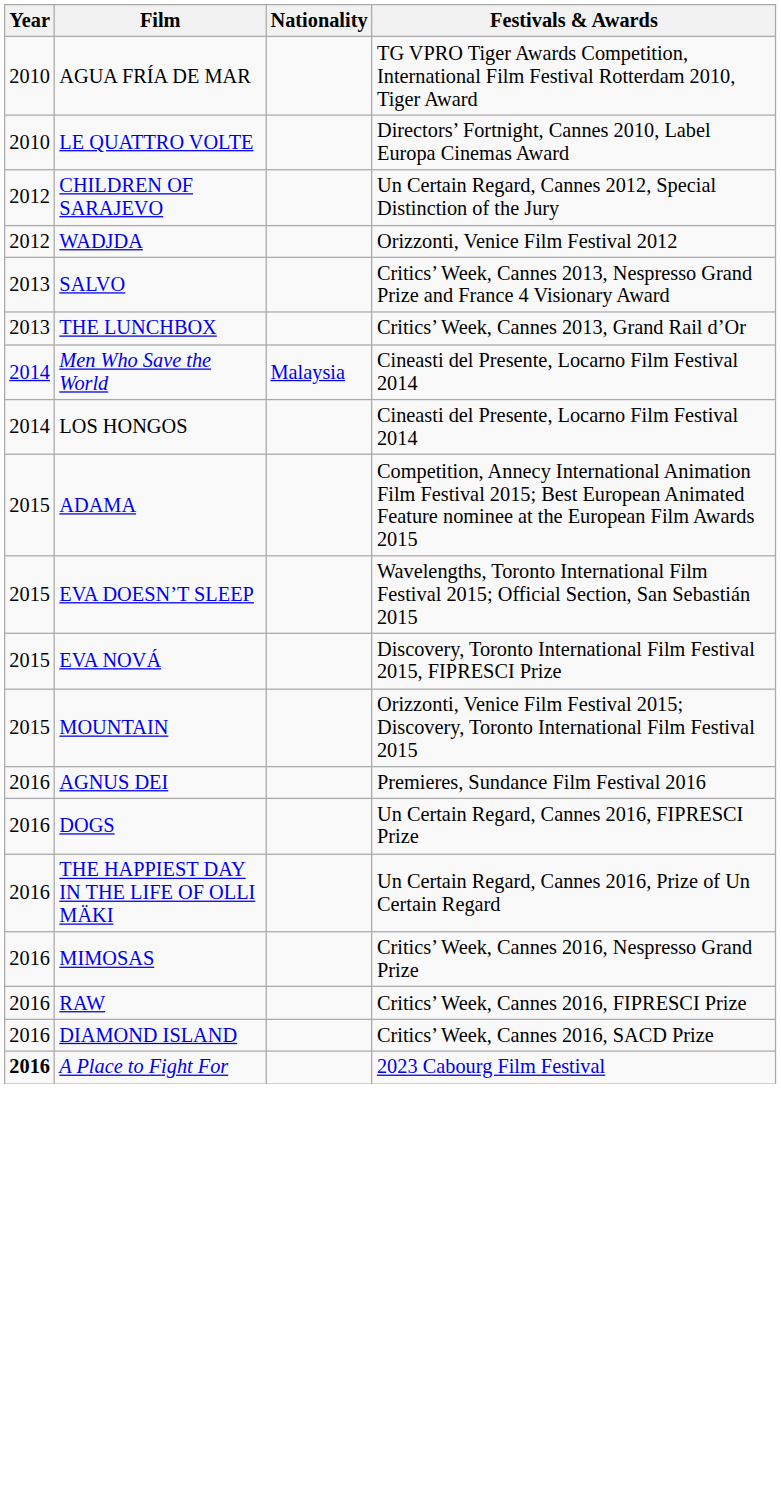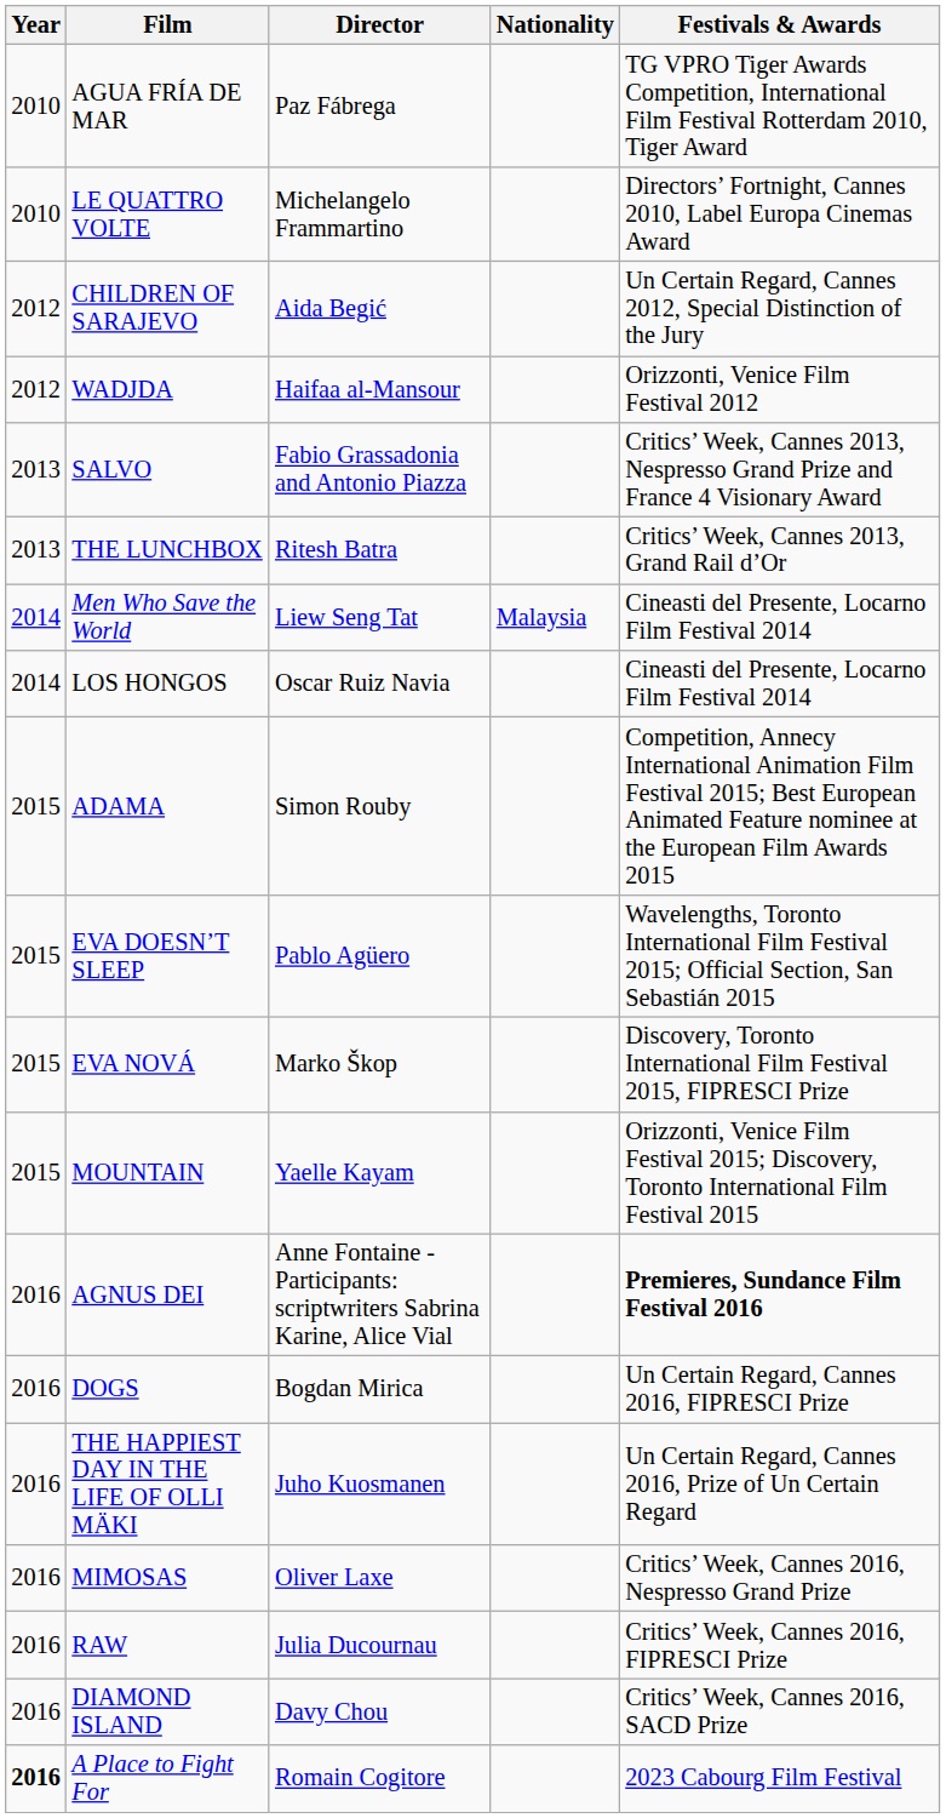+ column: Director | Paz Fábrega | Michelangelo Frammartino | Aida Begić | Haifaa al-Mansour | Fabio Grassadonia and Antonio Piazza | Ritesh Batra | Liew Seng Tat | Oscar Ruiz Navia | Simon Rouby | Pablo Agüero | Marko Škop | Yaelle Kayam | Anne Fontaine - Participants: scriptwriters Sabrina Karine, Alice Vial | Bogdan Mirica | Juho Kuosmanen | Oliver Laxe | Julia Ducournau | Davy Chou | Romain Cogitore
AGNUS DEI | Festivals & Awards: normal -> bold
